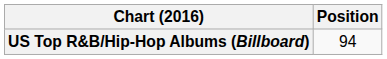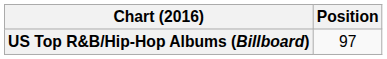US Top R&B/Hip-Hop Albums (Billboard) | Position: 94 -> 97
